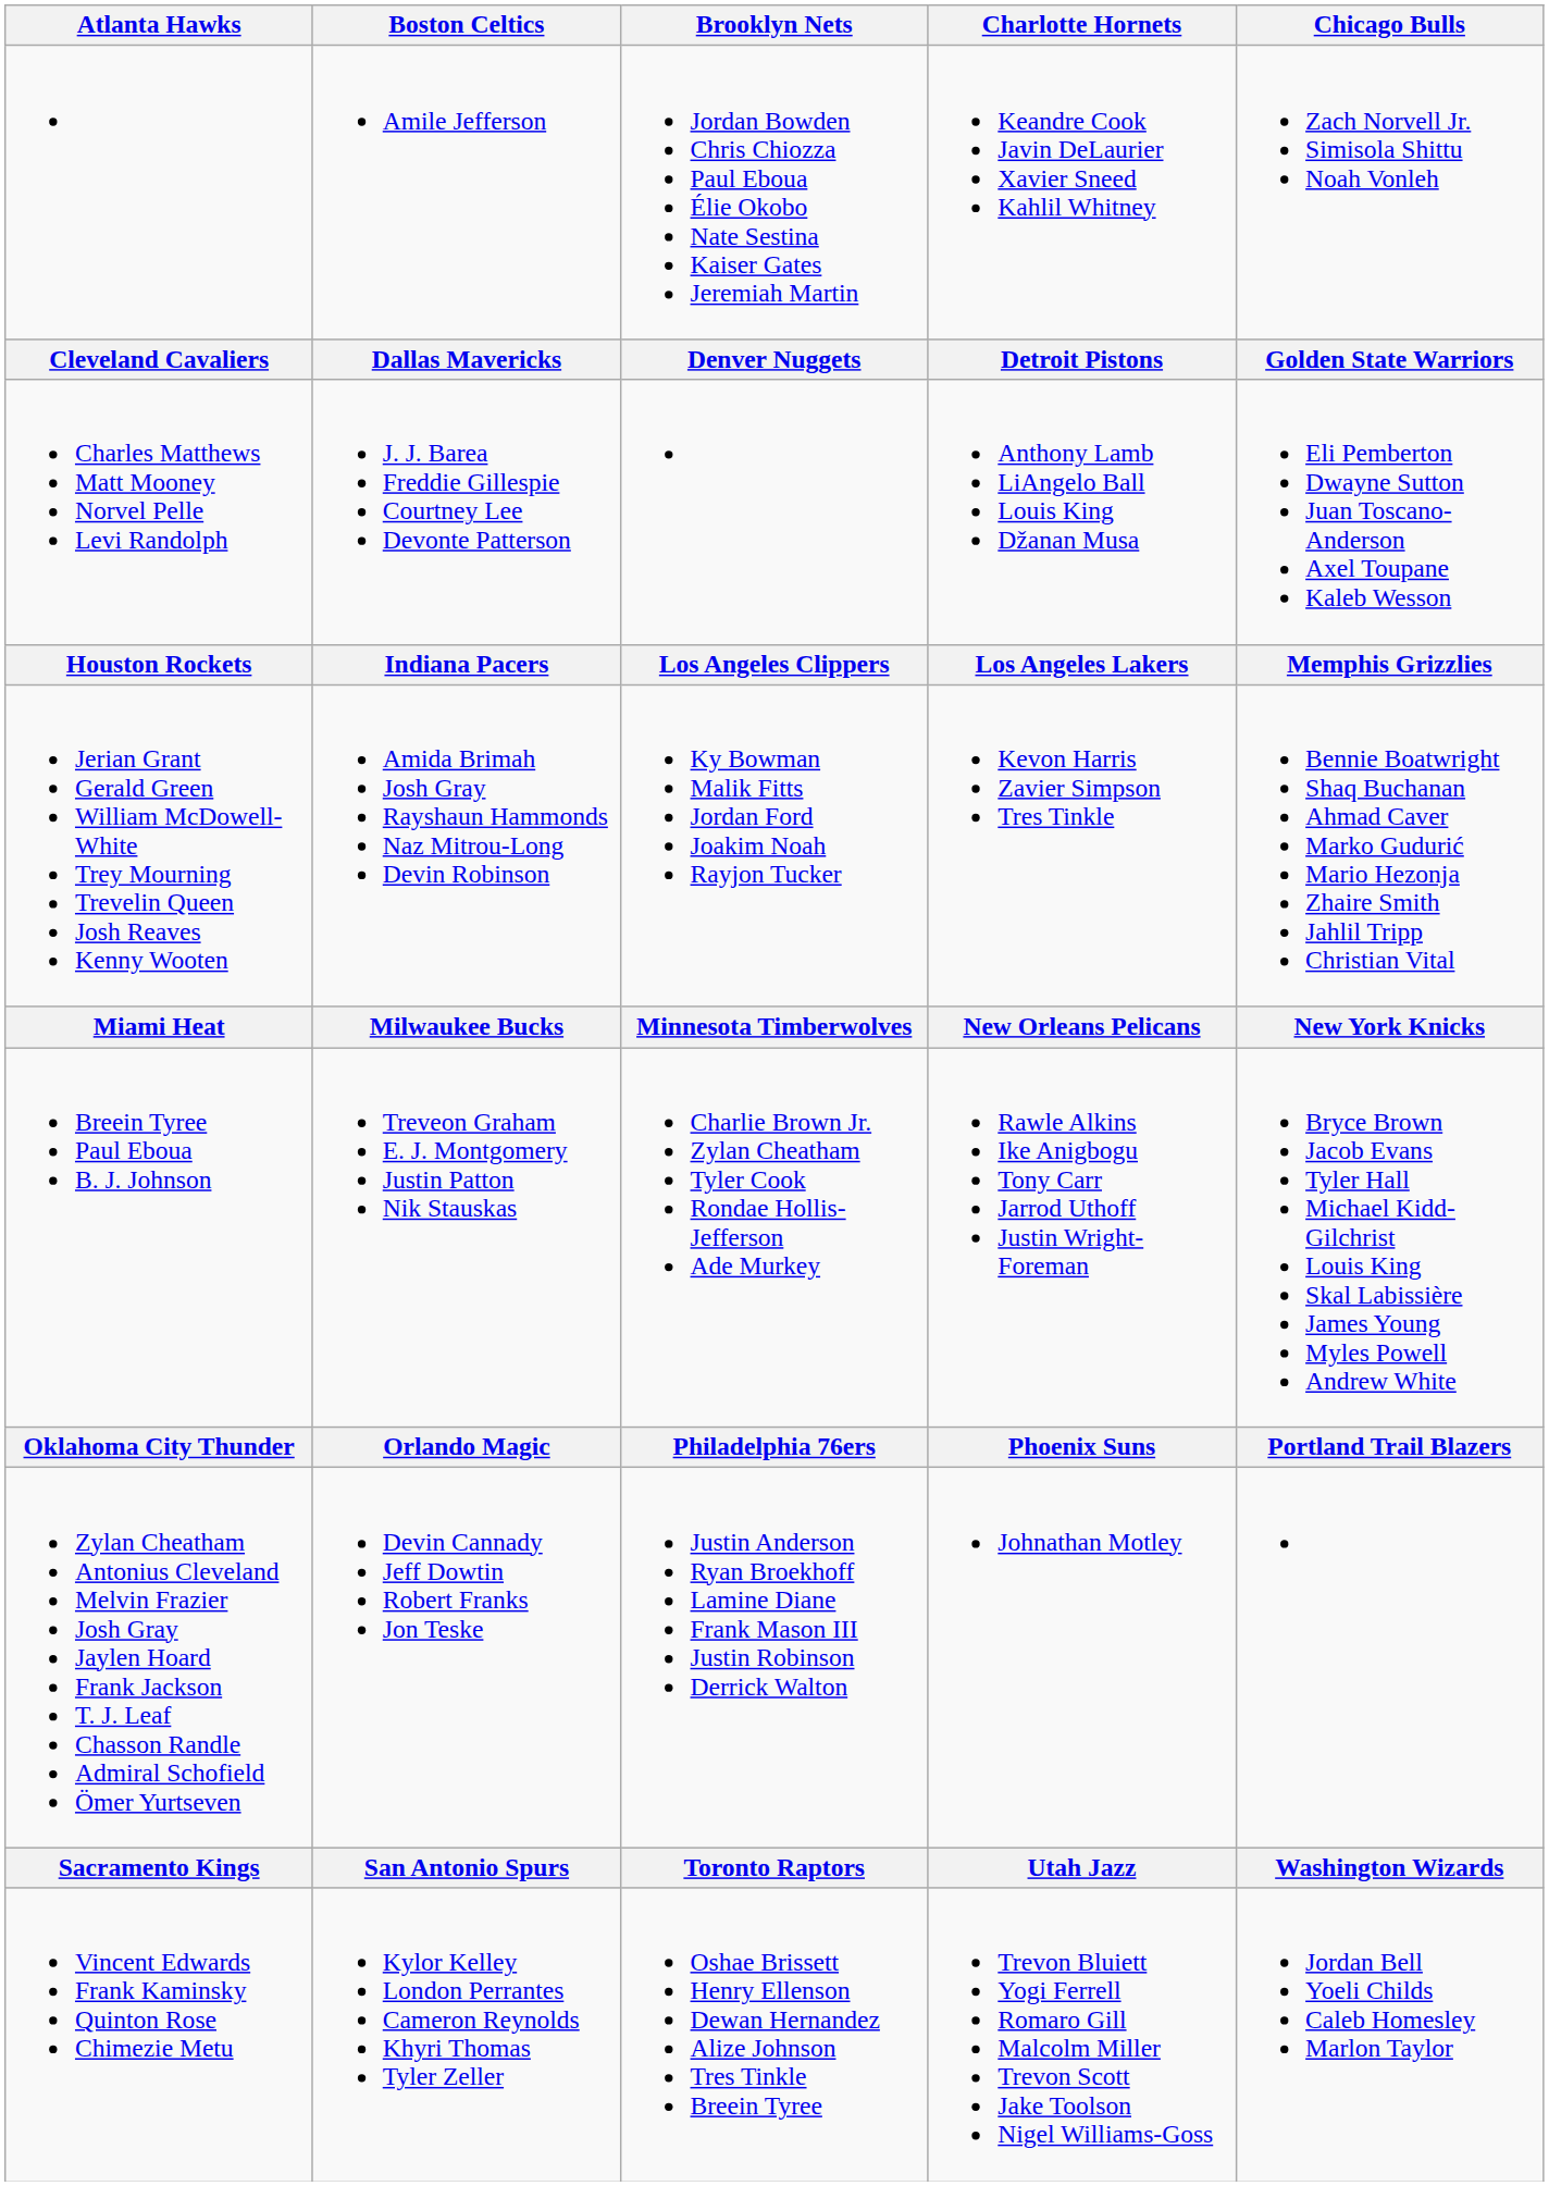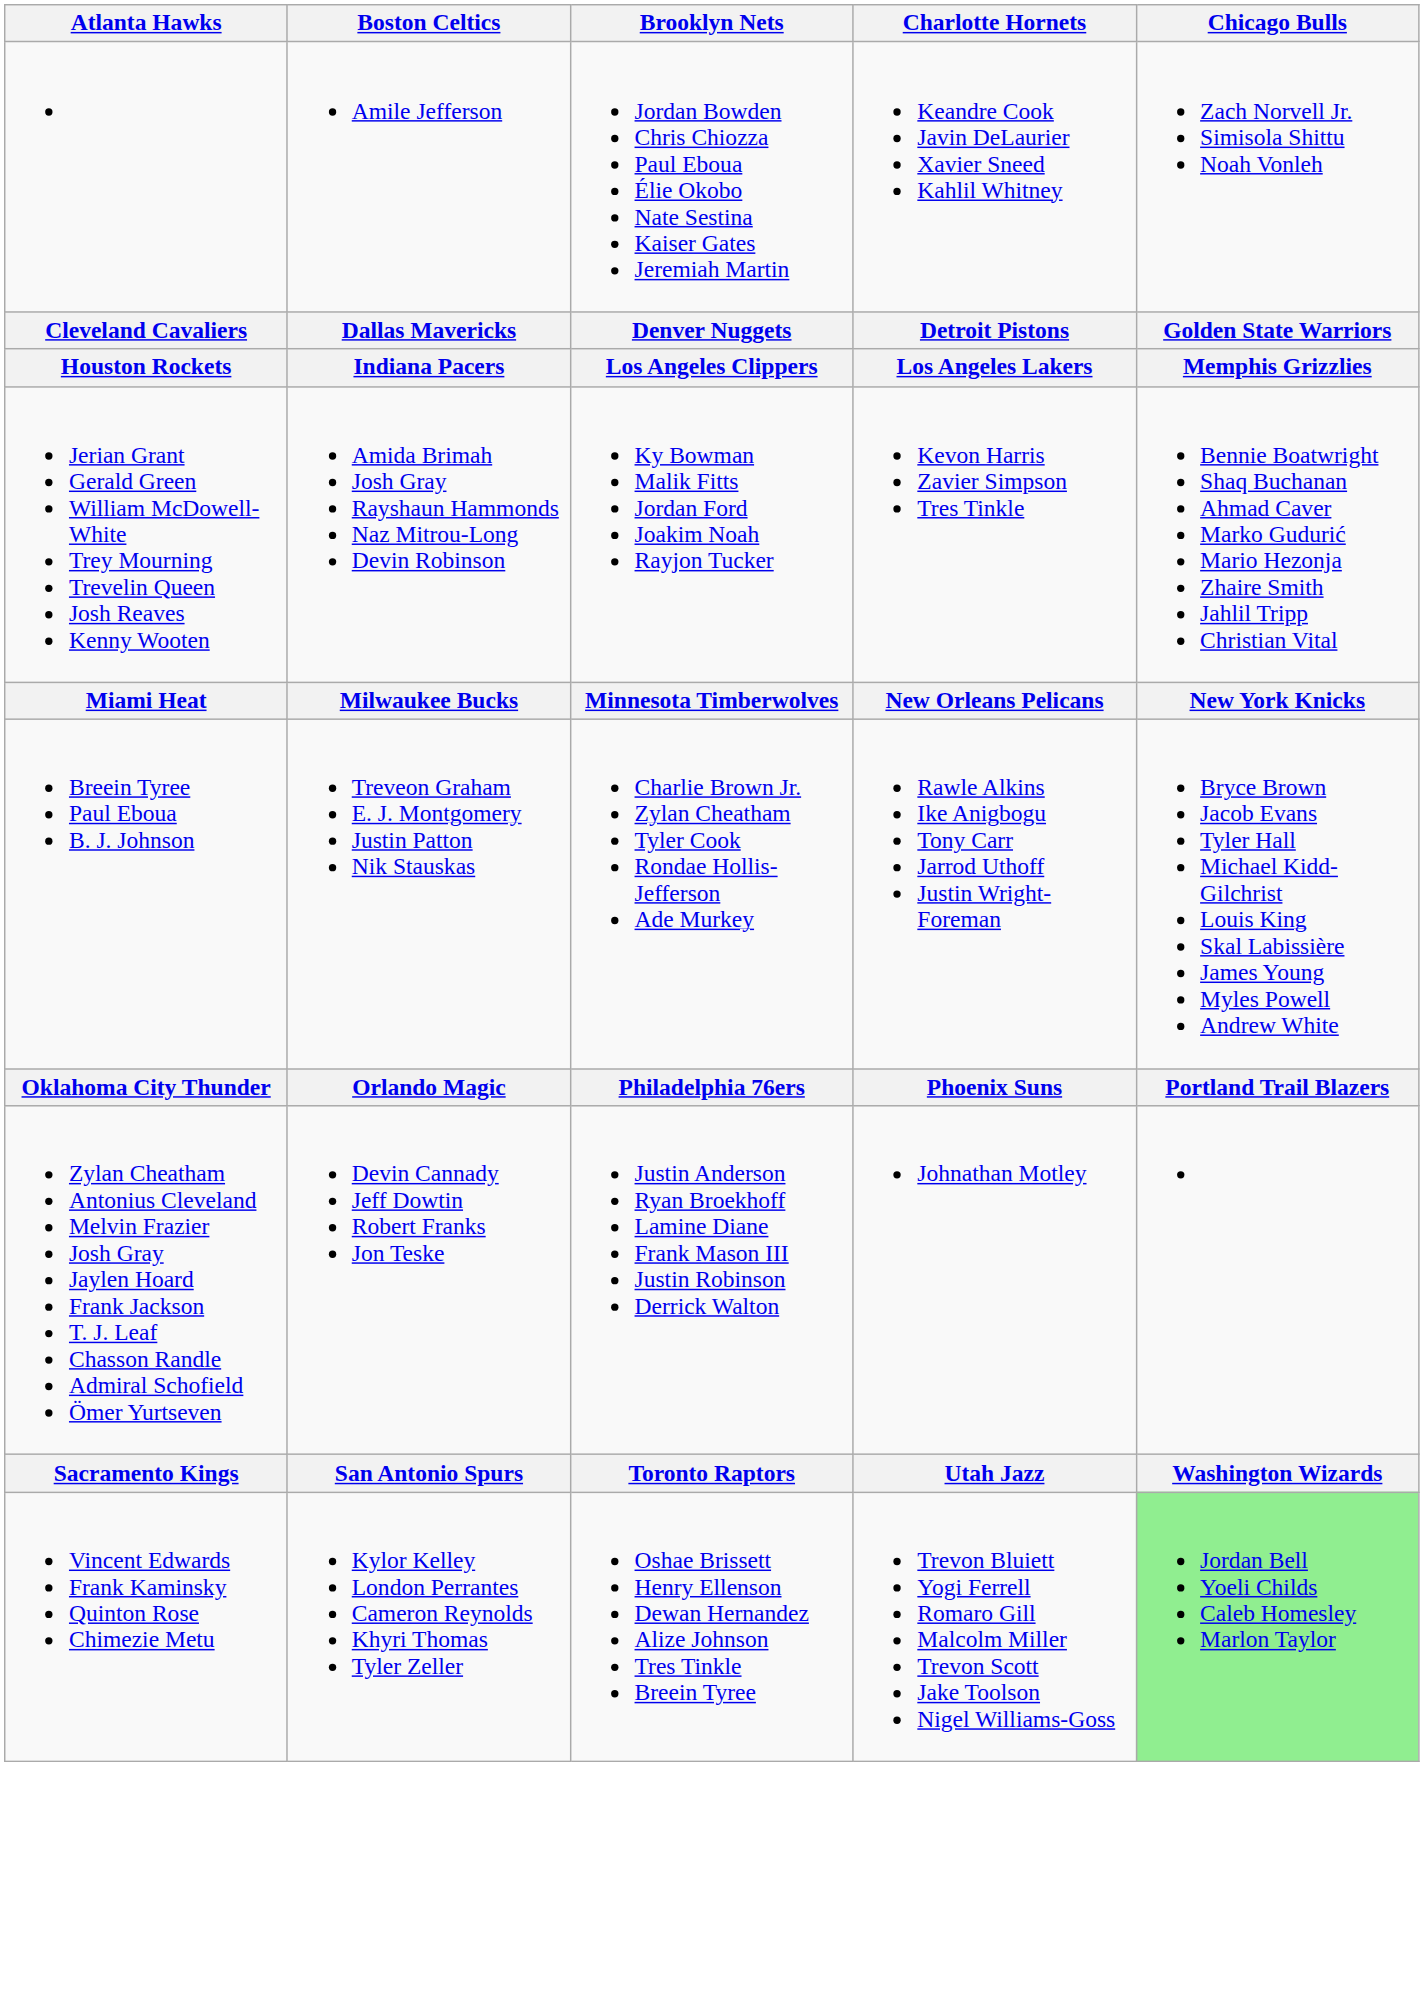- row: Charles Matthews Matt Mooney Norvel Pelle Levi Randolph | J. J. Barea Freddie Gillespie Courtney Lee Devonte Patterson | Anthony Lamb LiAngelo Ball Louis King Džanan Musa | Eli Pemberton Dwayne Sutton Juan Toscano-Anderson Axel Toupane Kaleb Wesson
Vincent Edwards Frank Kaminsky Quinton Rose Chimezie Metu | Chicago Bulls: no background -> lightgreen background
